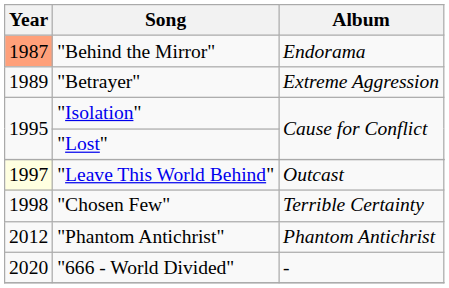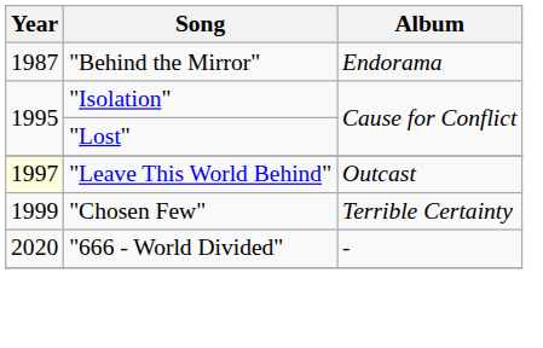"Behind the Mirror" | Year: lightsalmon background -> no background
- row: 1989 | "Betrayer" | Extreme Aggression
"Chosen Few" | Year: 1998 -> 1999
- row: 2012 | "Phantom Antichrist" | Phantom Antichrist
